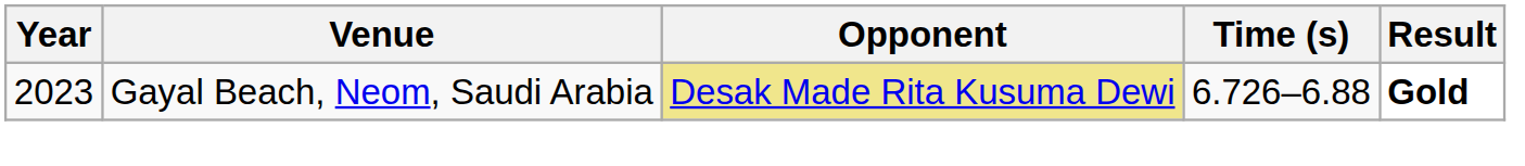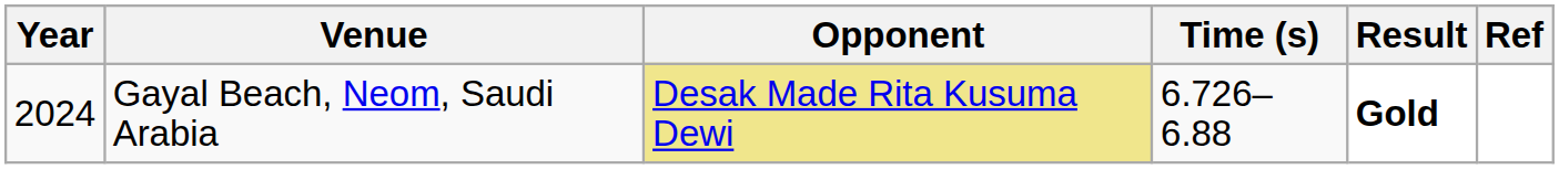+ column: Ref
Gayal Beach, Neom, Saudi Arabia | Year: 2023 -> 2024
